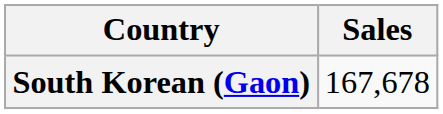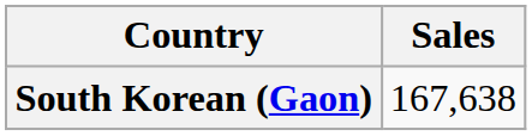South Korean (Gaon) | Sales: 167,678 -> 167,638
